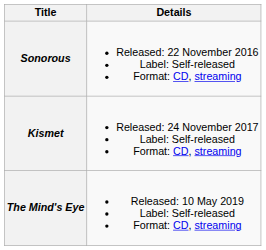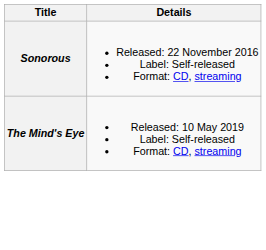- row: Kismet | Released: 24 November 2017 Label: Self-released Format: CD, streaming
